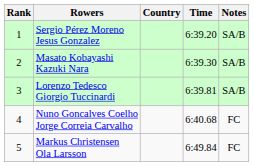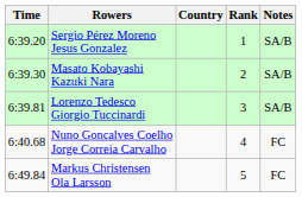columns swapped: Rank <-> Time
